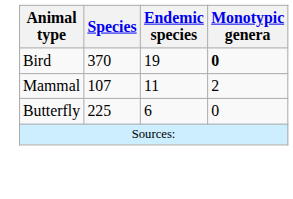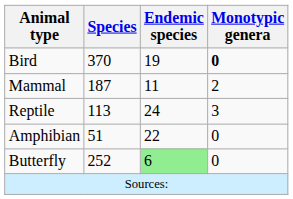Mammal | Species: 107 -> 187
+ row: Reptile | 113 | 24 | 3
+ row: Amphibian | 51 | 22 | 0
Butterfly | Species: 225 -> 252
Butterfly | Endemic species: no background -> lightgreen background
